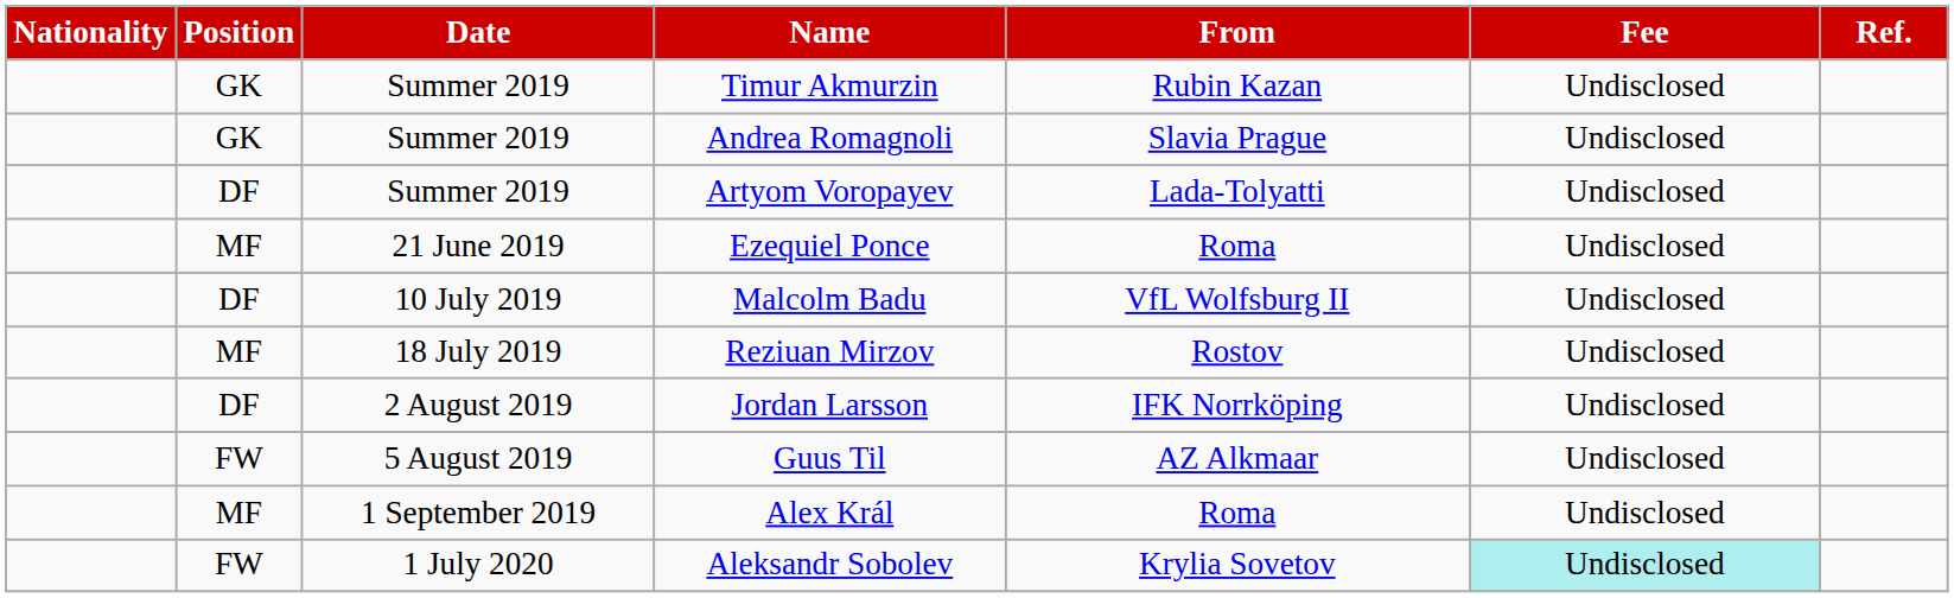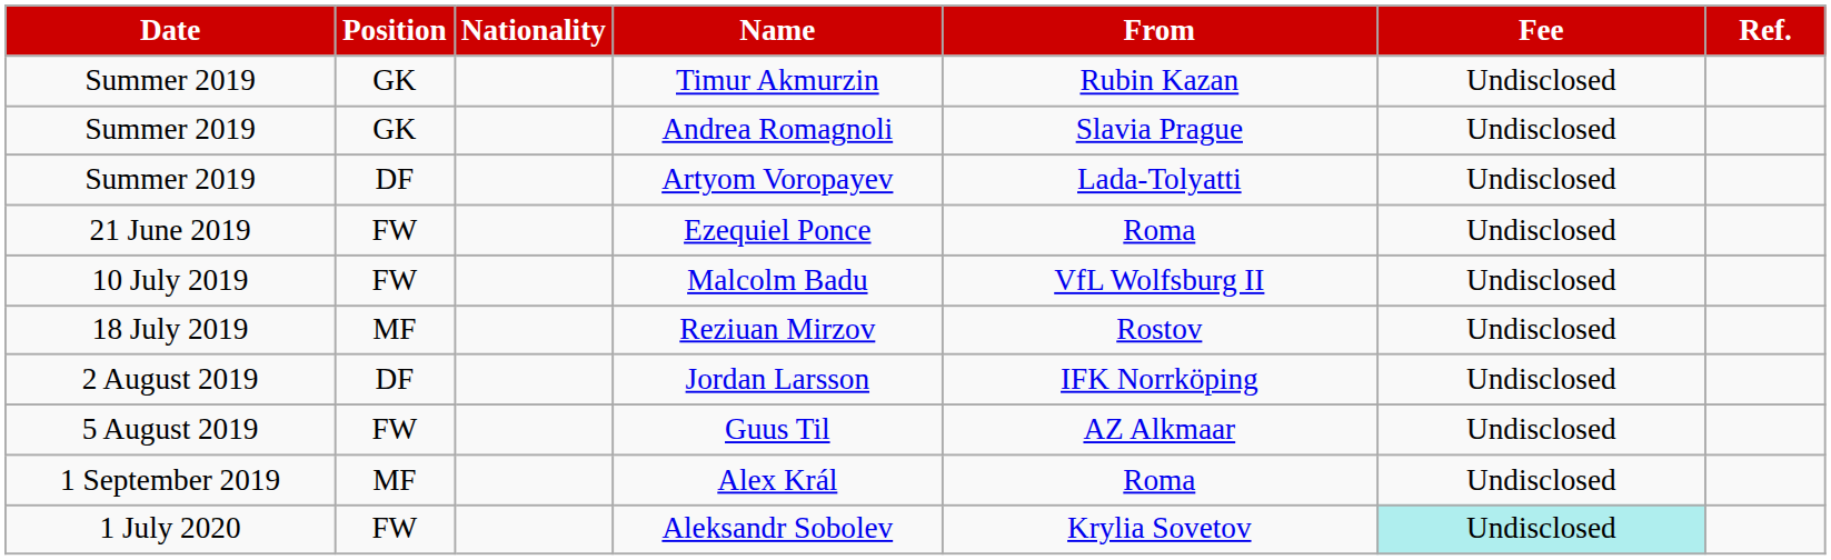columns swapped: Date <-> Nationality
Ezequiel Ponce | Position: MF -> FW
Malcolm Badu | Position: DF -> FW
